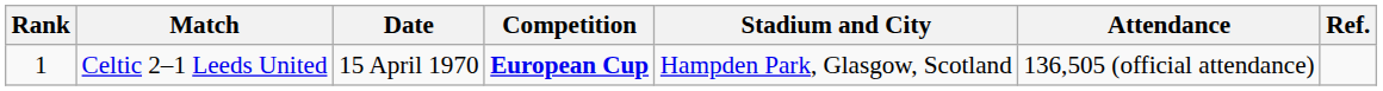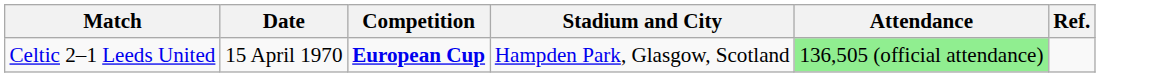- column: Rank | 1
Celtic 2–1 Leeds United | Attendance: no background -> lightgreen background
